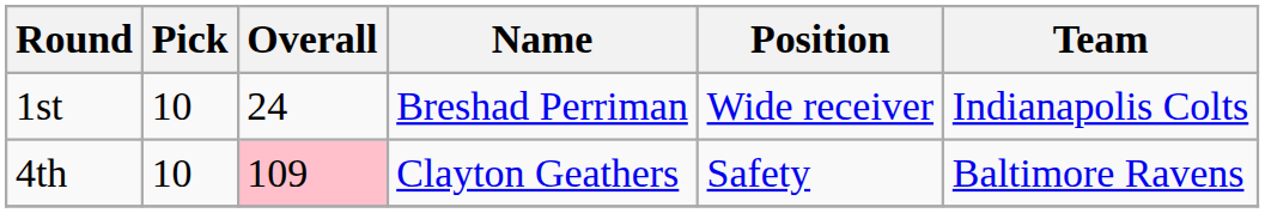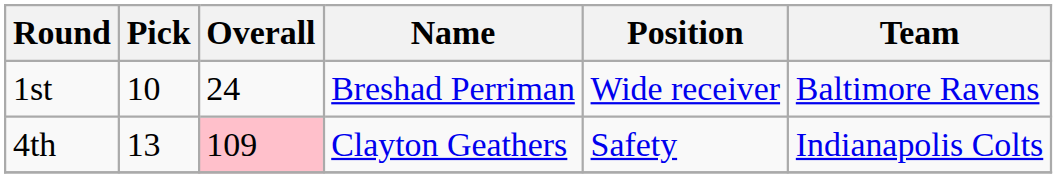1st | Team: Indianapolis Colts -> Baltimore Ravens
4th | Pick: 10 -> 13
4th | Team: Baltimore Ravens -> Indianapolis Colts
